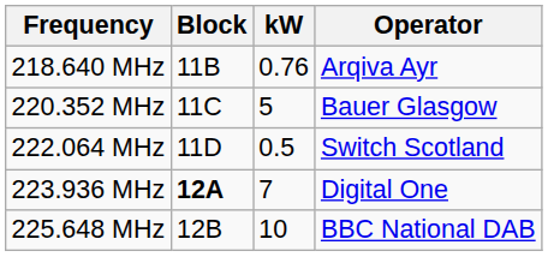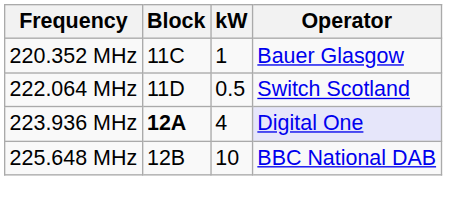- row: 218.640 MHz | 11B | 0.76 | Arqiva Ayr
220.352 MHz | kW: 5 -> 1
223.936 MHz | kW: 7 -> 4
223.936 MHz | Operator: no background -> lavender background
